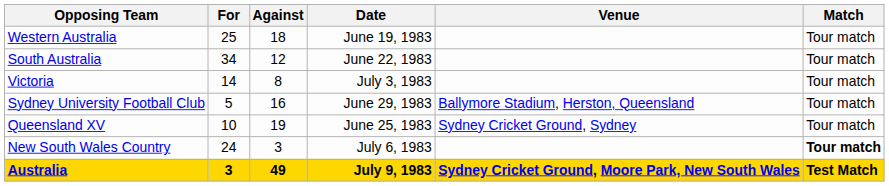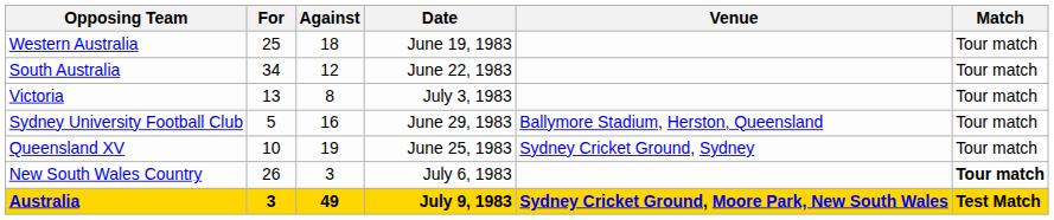Victoria | For: 14 -> 13
New South Wales Country | For: 24 -> 26
